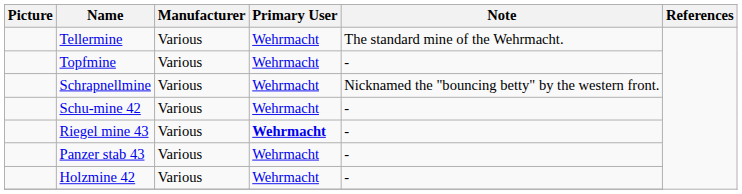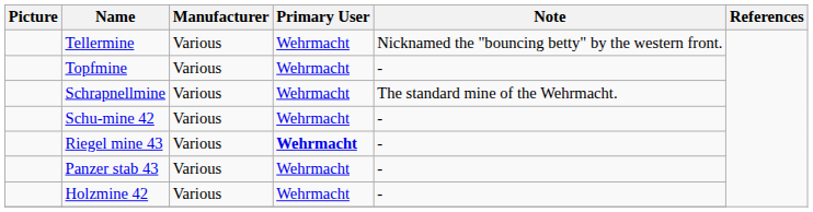Tellermine | Note: The standard mine of the Wehrmacht. -> Nicknamed the "bouncing betty" by the western front.
Schrapnellmine | Note: Nicknamed the "bouncing betty" by the western front. -> The standard mine of the Wehrmacht.
